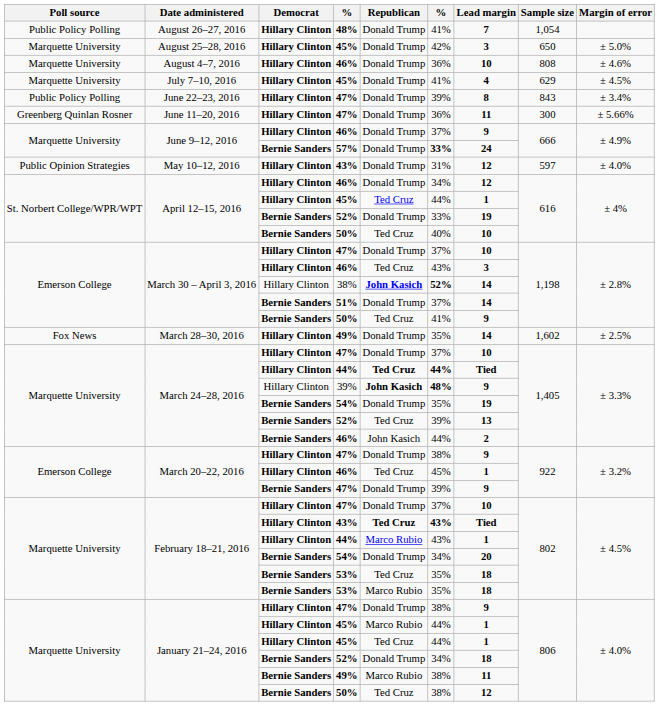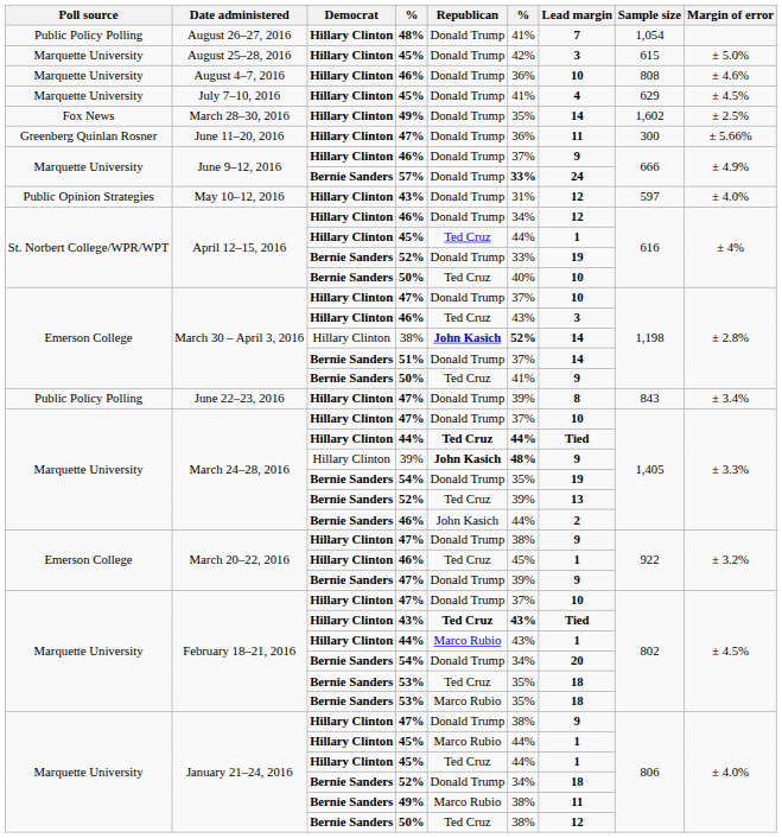August 25–28, 2016 | Sample size: 650 -> 615
rows swapped: June 22–23, 2016 <-> March 28–30, 2016
